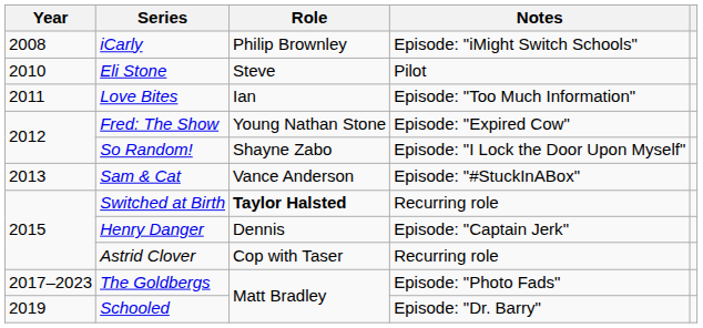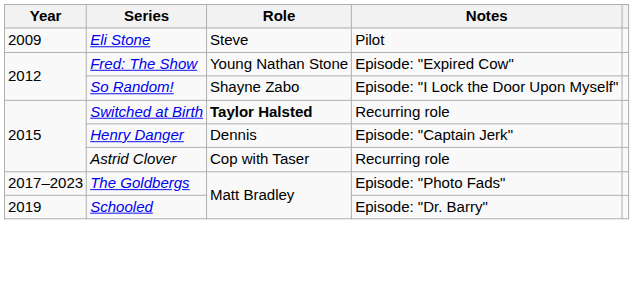- row: 2008 | iCarly | Philip Brownley | Episode: "iMight Switch Schools"
Eli Stone | Year: 2010 -> 2009
- row: 2011 | Love Bites | Ian | Episode: "Too Much Information"
- row: 2013 | Sam & Cat | Vance Anderson | Episode: "#StuckInABox"
